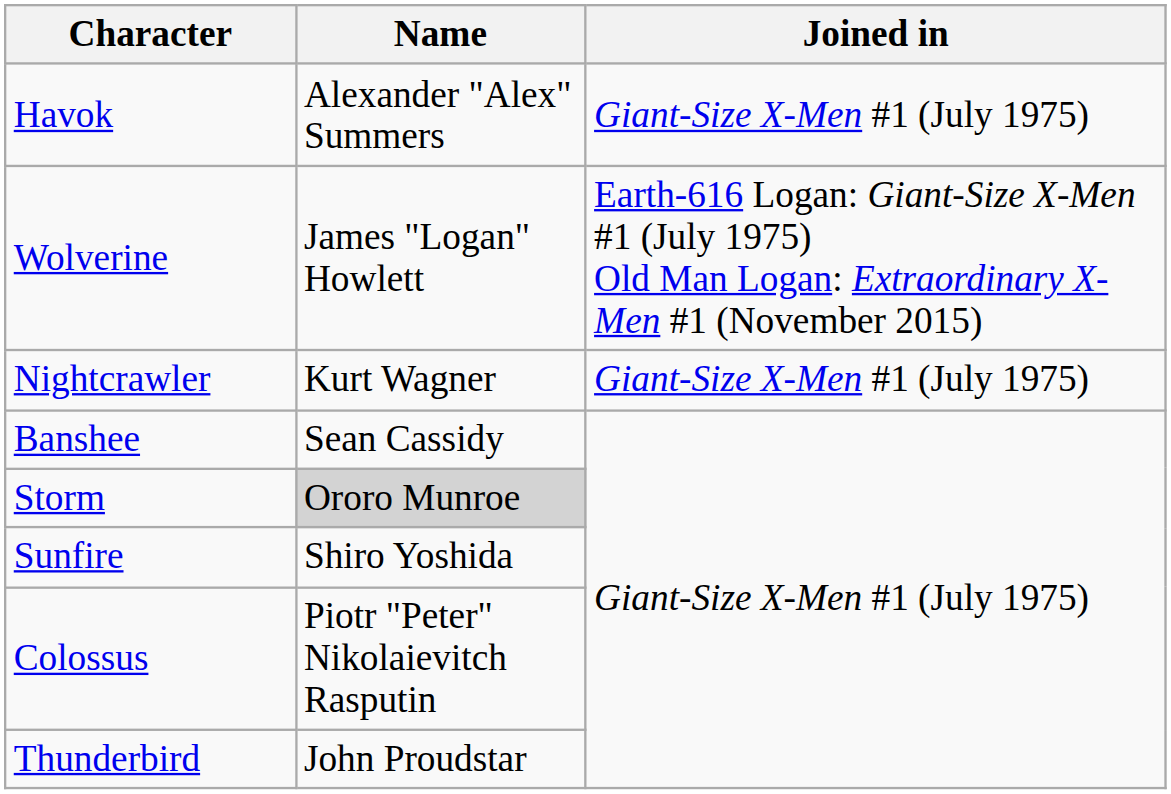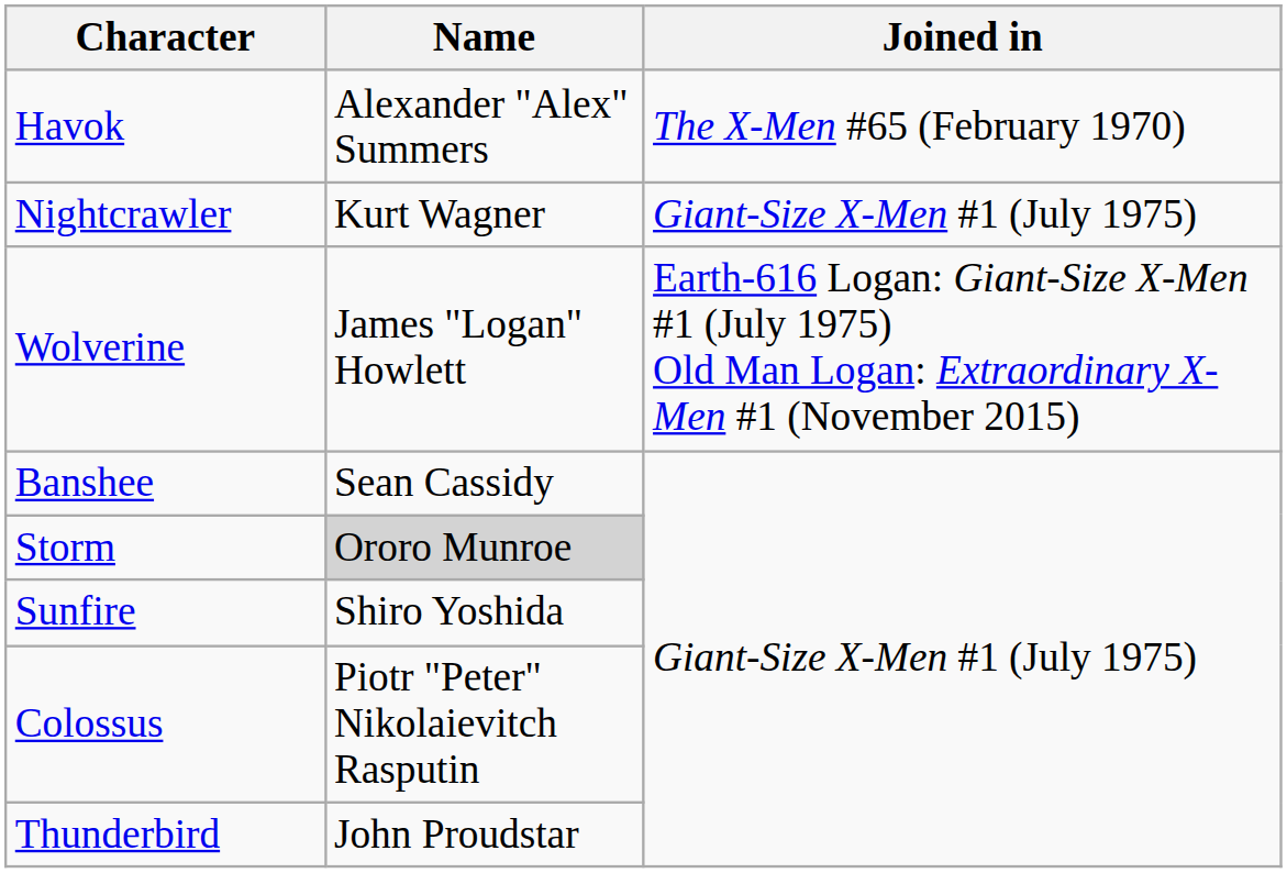Havok | Joined in: Giant-Size X-Men #1 (July 1975) -> The X-Men #65 (February 1970)
rows swapped: Nightcrawler <-> Wolverine
